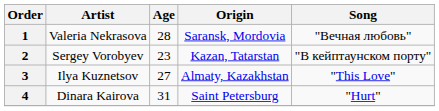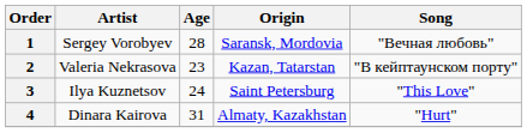1 | Artist: Valeria Nekrasova -> Sergey Vorobyev
2 | Artist: Sergey Vorobyev -> Valeria Nekrasova
3 | Age: 27 -> 24
3 | Origin: Almaty, Kazakhstan -> Saint Petersburg
4 | Origin: Saint Petersburg -> Almaty, Kazakhstan
